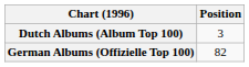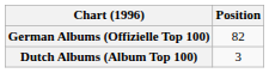rows swapped: Dutch Albums (Album Top 100) <-> German Albums (Offizielle Top 100)
